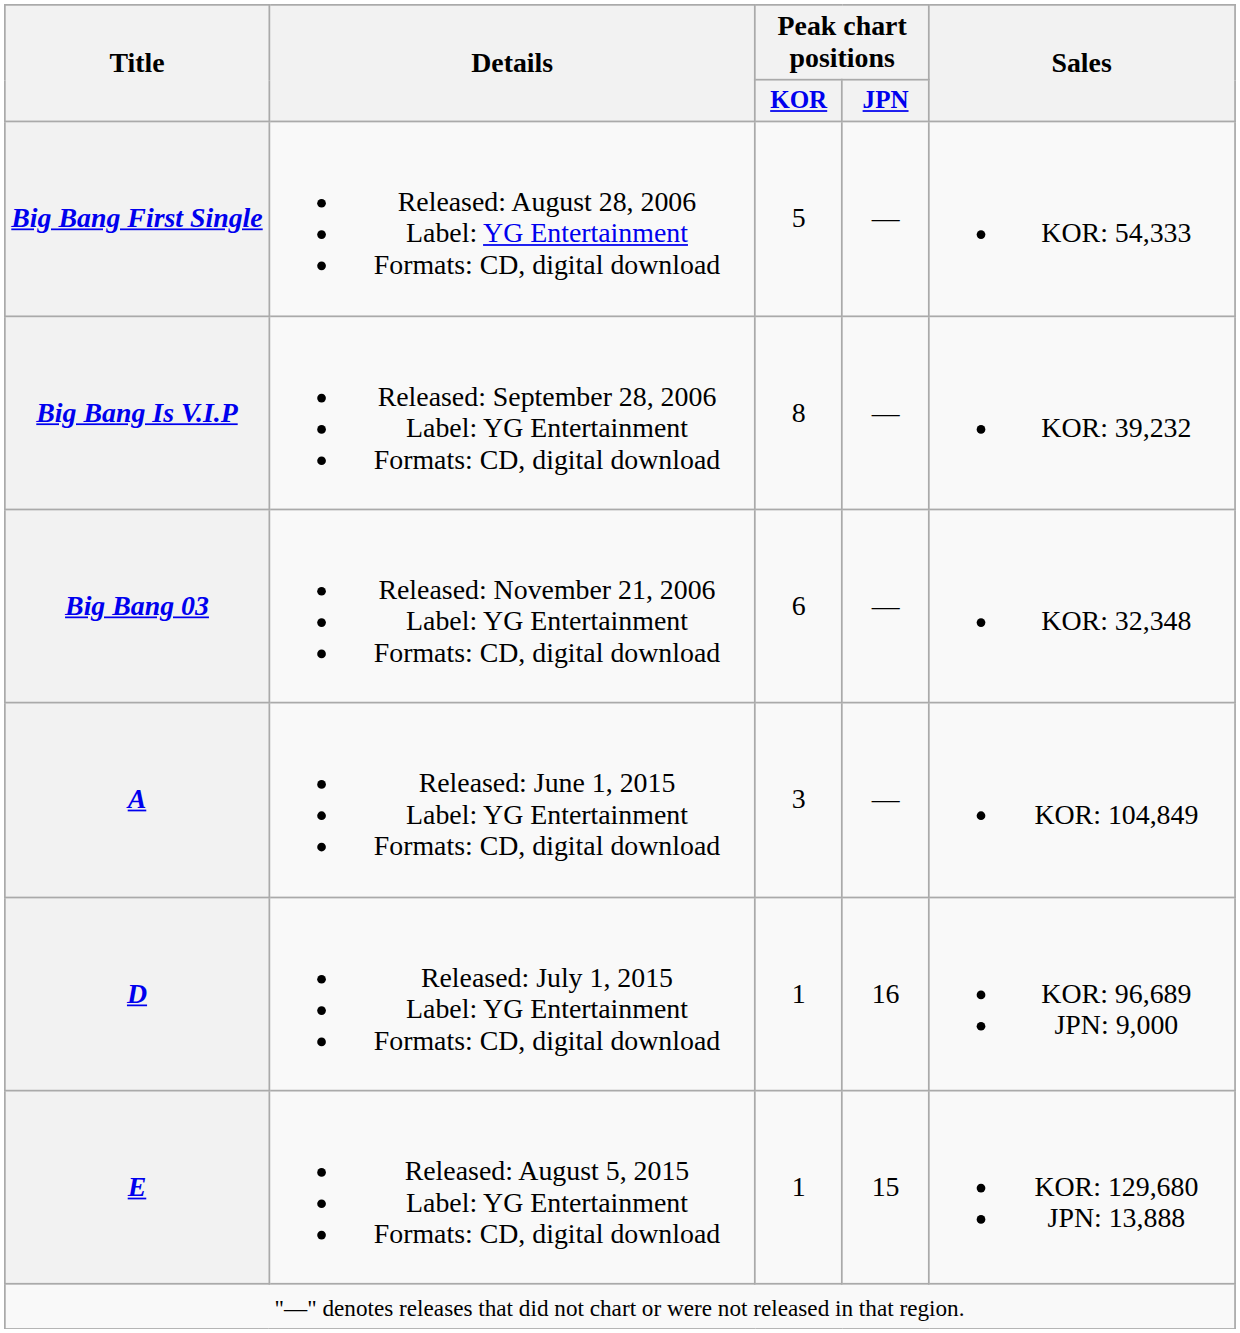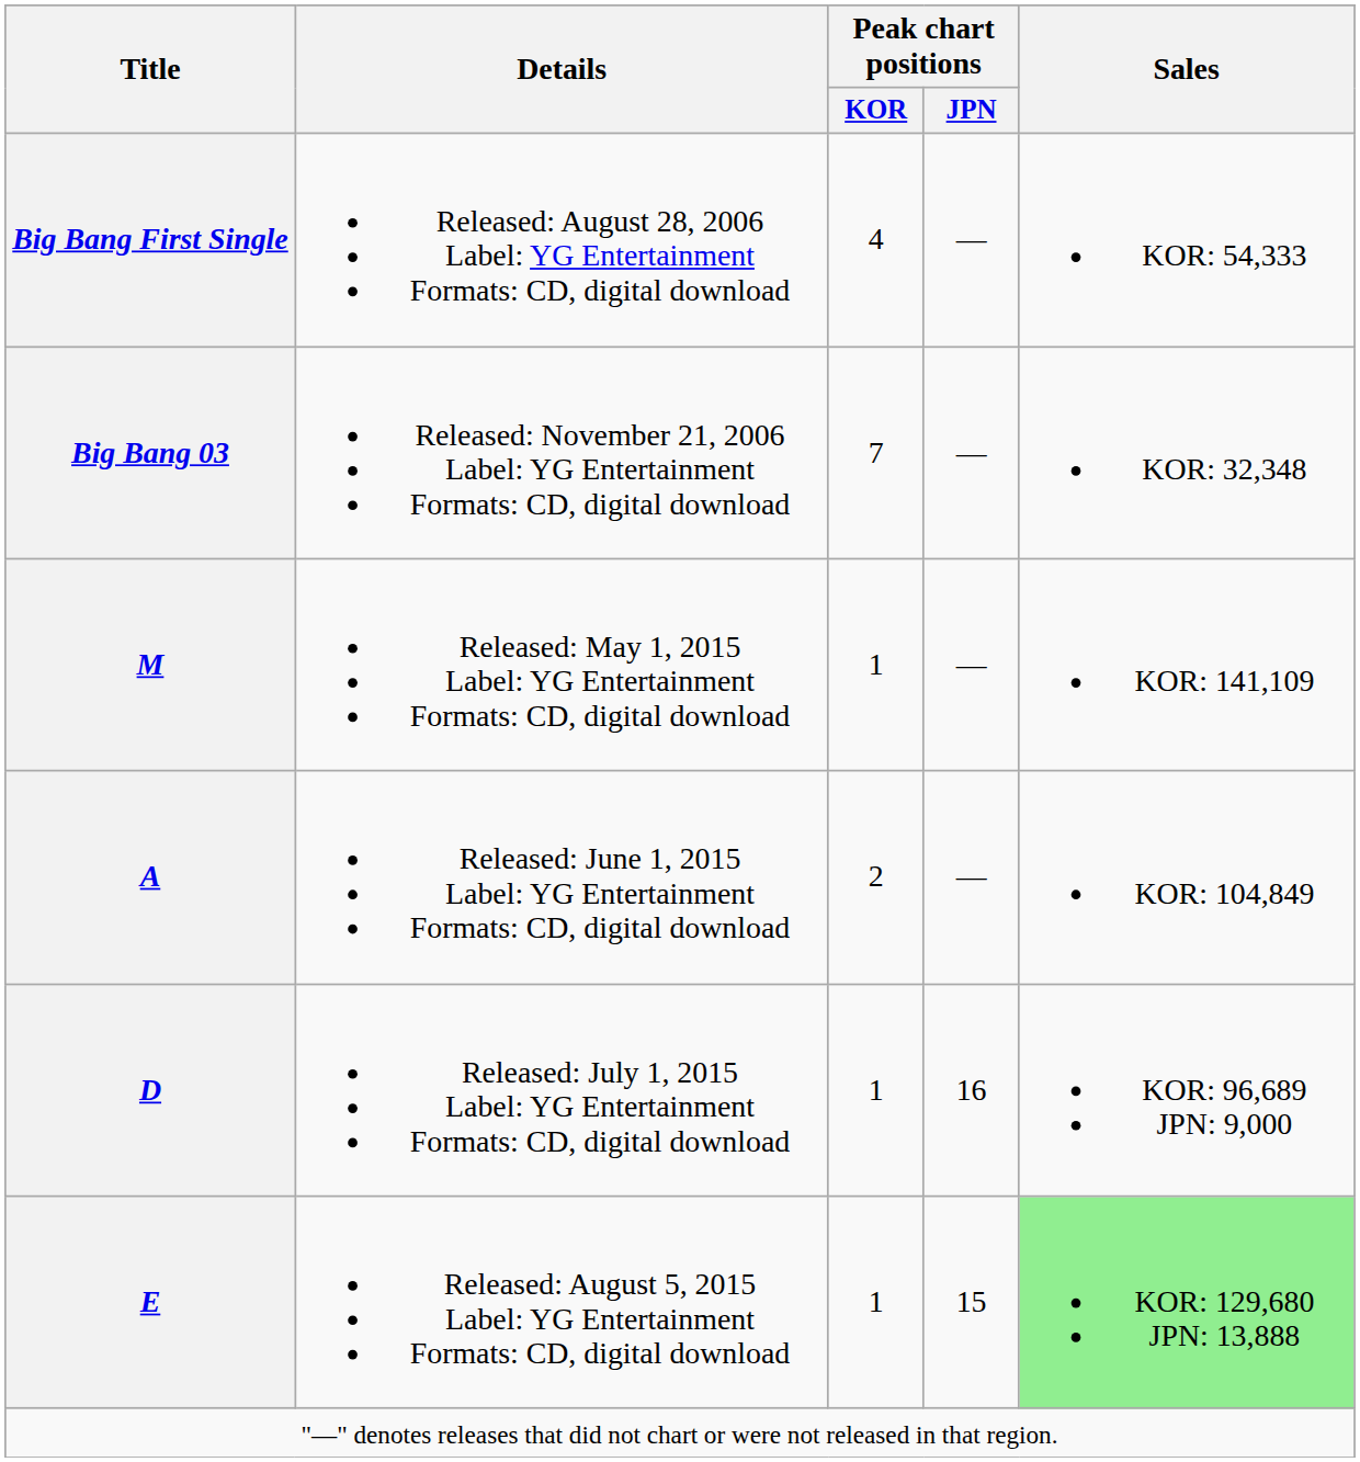Big Bang First Single | Peak chart positions / KOR: 5 -> 4
- row: Big Bang Is V.I.P | Released: September 28, 2006 Label: YG Entertainment Formats: CD, digital download | 8 | — | KOR: 39,232
Big Bang 03 | Peak chart positions / KOR: 6 -> 7
+ row: M | Released: May 1, 2015 Label: YG Entertainment Formats: CD, digital download | 1 | — | KOR: 141,109
A | Peak chart positions / KOR: 3 -> 2
E | Sales: no background -> lightgreen background
